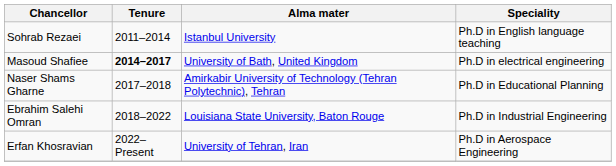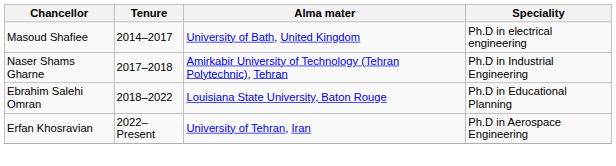- row: Sohrab Rezaei | 2011–2014 | Istanbul University | Ph.D in English language teaching
Masoud Shafiee | Tenure: bold -> normal
Naser Shams Gharne | Speciality: Ph.D in Educational Planning -> Ph.D in Industrial Engineering
Ebrahim Salehi Omran | Speciality: Ph.D in Industrial Engineering -> Ph.D in Educational Planning
